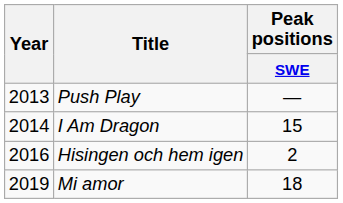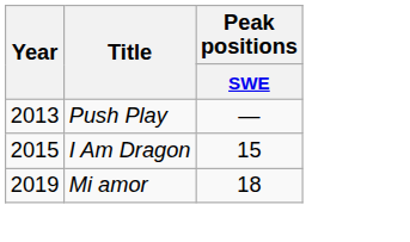I Am Dragon | Year: 2014 -> 2015
- row: 2016 | Hisingen och hem igen | 2
